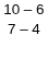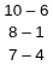+ row: 8 – 1
